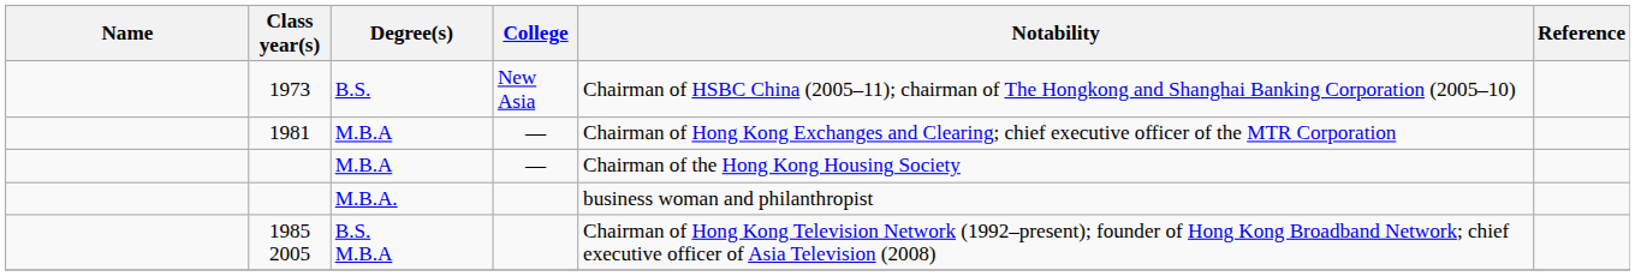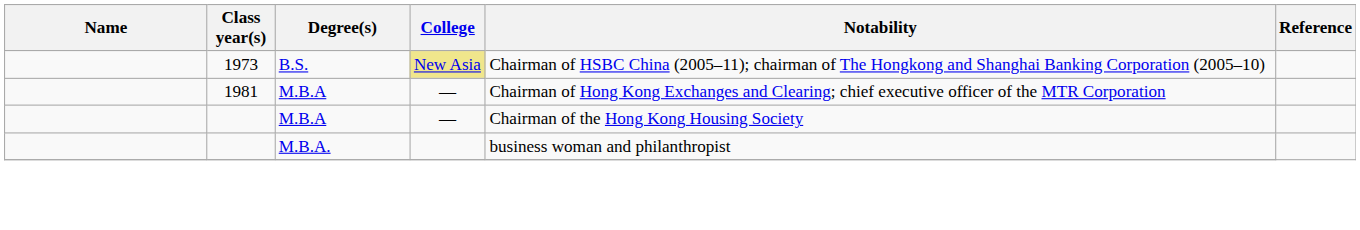1973 | College: no background -> khaki background
- row: 1985 2005 | B.S. M.B.A | Chairman of Hong Kong Television Network (1992–present); founder of Hong Kong Broadband Network; chief executive officer of Asia Television (2008)
